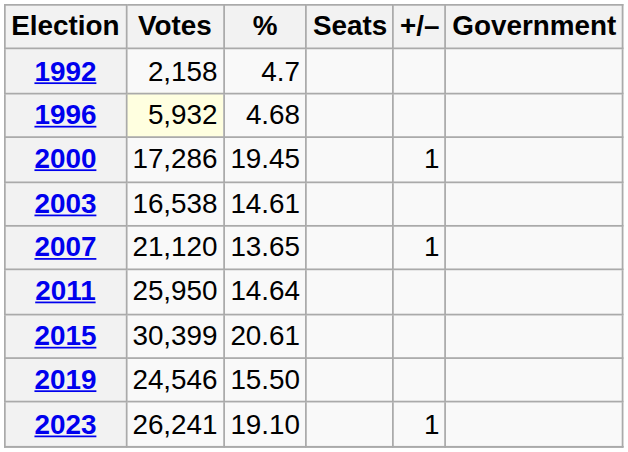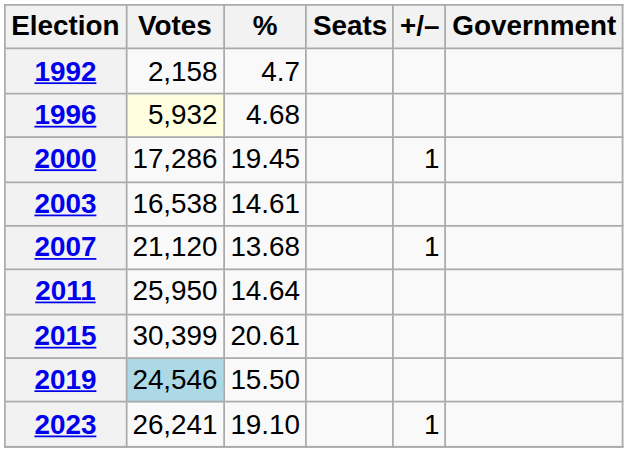2007 | %: 13.65 -> 13.68
2019 | Votes: no background -> lightblue background
